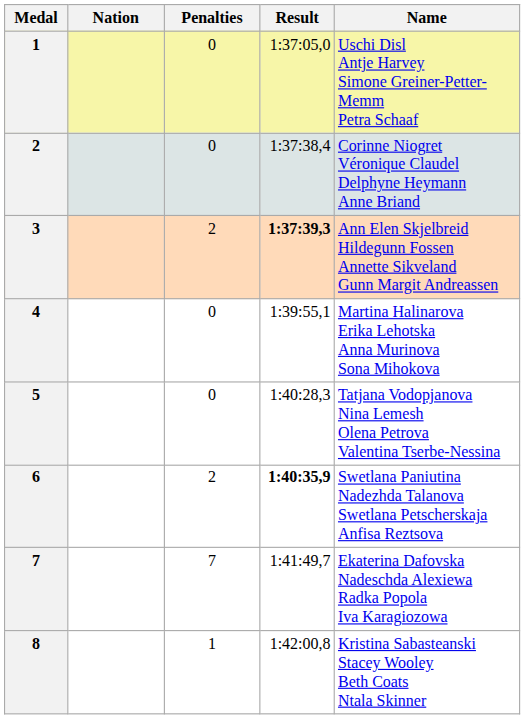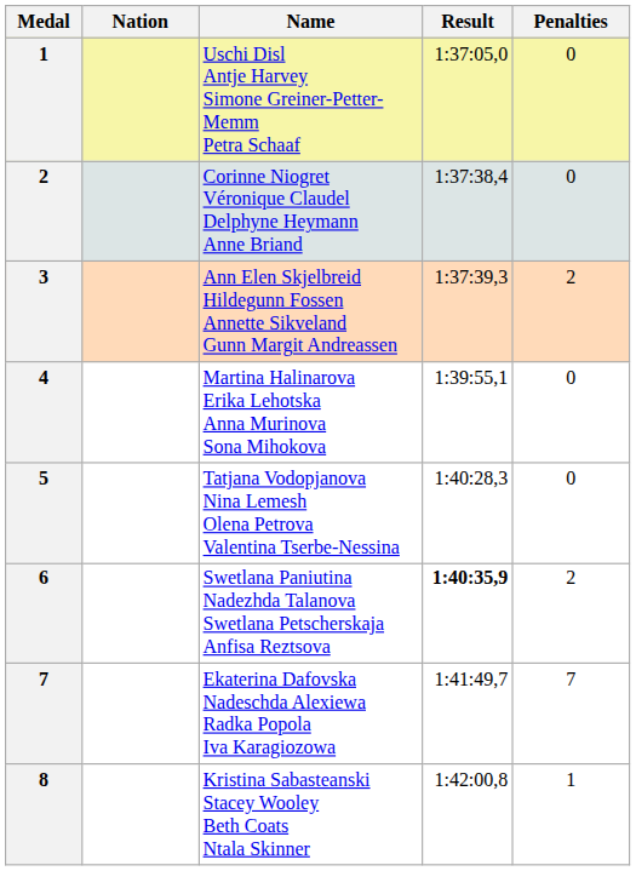columns swapped: Name <-> Penalties
3 | Result: bold -> normal
